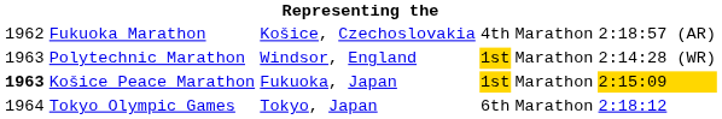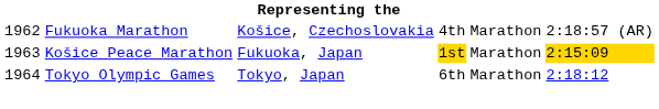- row: 1963 | Polytechnic Marathon | Windsor, England | 1st | Marathon | 2:14:28 (WR)
Košice Peace Marathon | column 1: bold -> normal
